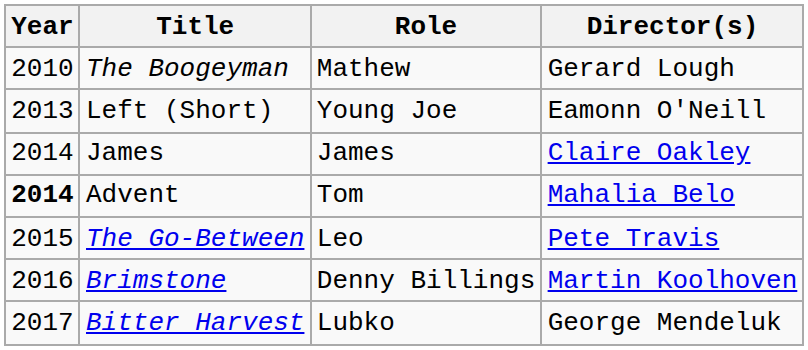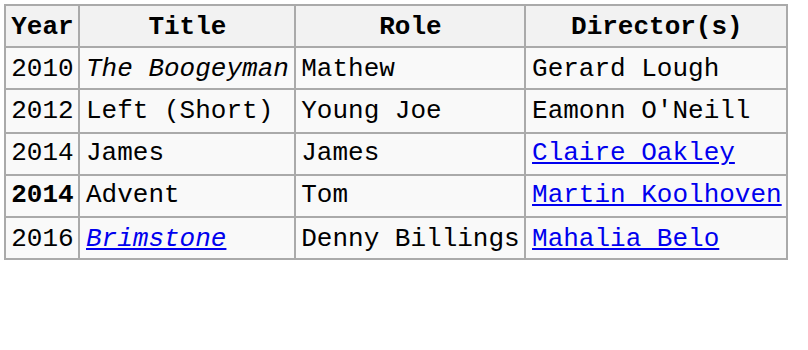Left (Short) | Year: 2013 -> 2012
Advent | Director(s): Mahalia Belo -> Martin Koolhoven
- row: 2015 | The Go-Between | Leo | Pete Travis
Brimstone | Director(s): Martin Koolhoven -> Mahalia Belo
- row: 2017 | Bitter Harvest | Lubko | George Mendeluk
